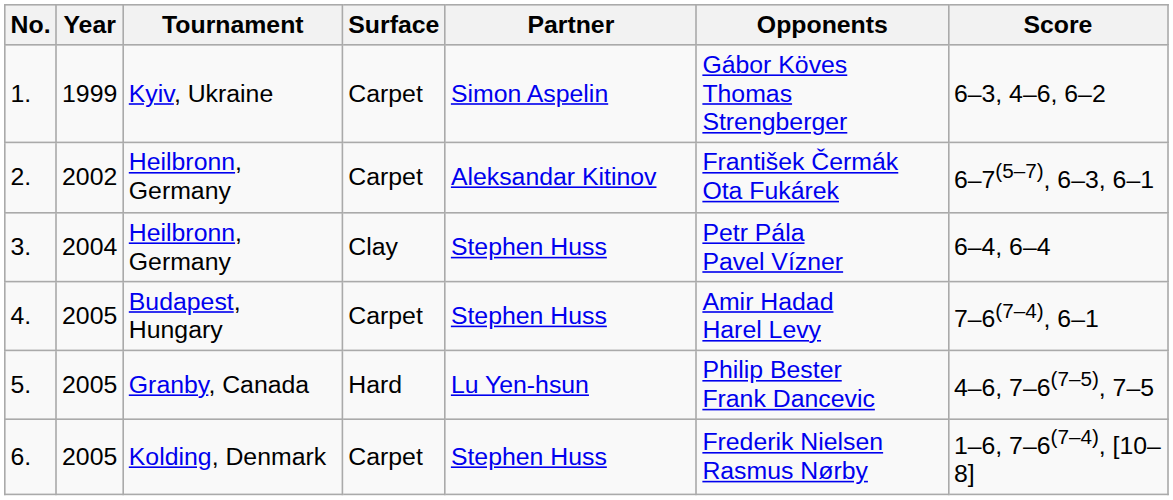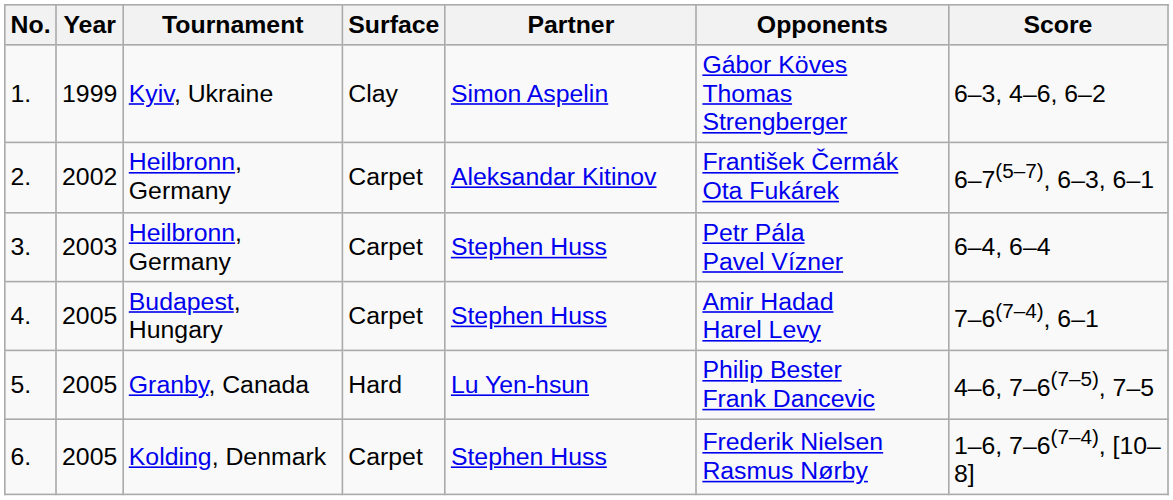1. | Surface: Carpet -> Clay
3. | Year: 2004 -> 2003
3. | Surface: Clay -> Carpet
